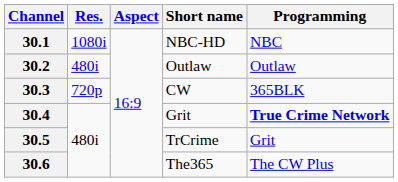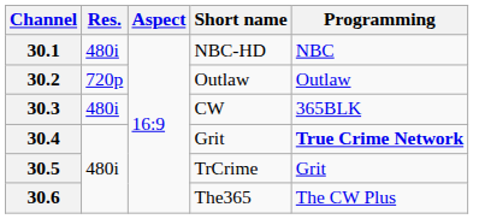30.1 | Res.: 1080i -> 480i
30.2 | Res.: 480i -> 720p
30.3 | Res.: 720p -> 480i
